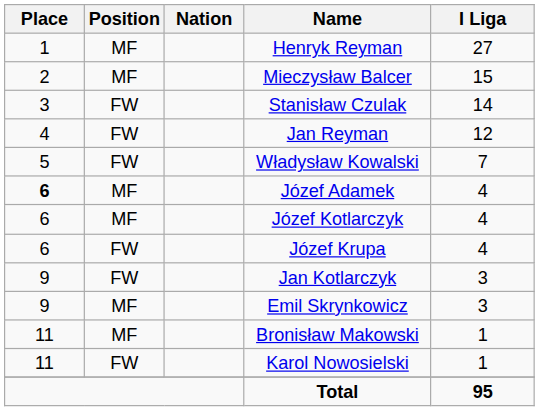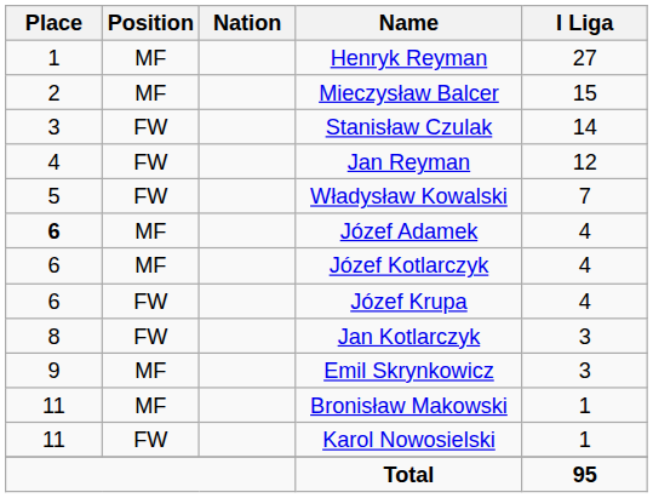Jan Kotlarczyk | Place: 9 -> 8
